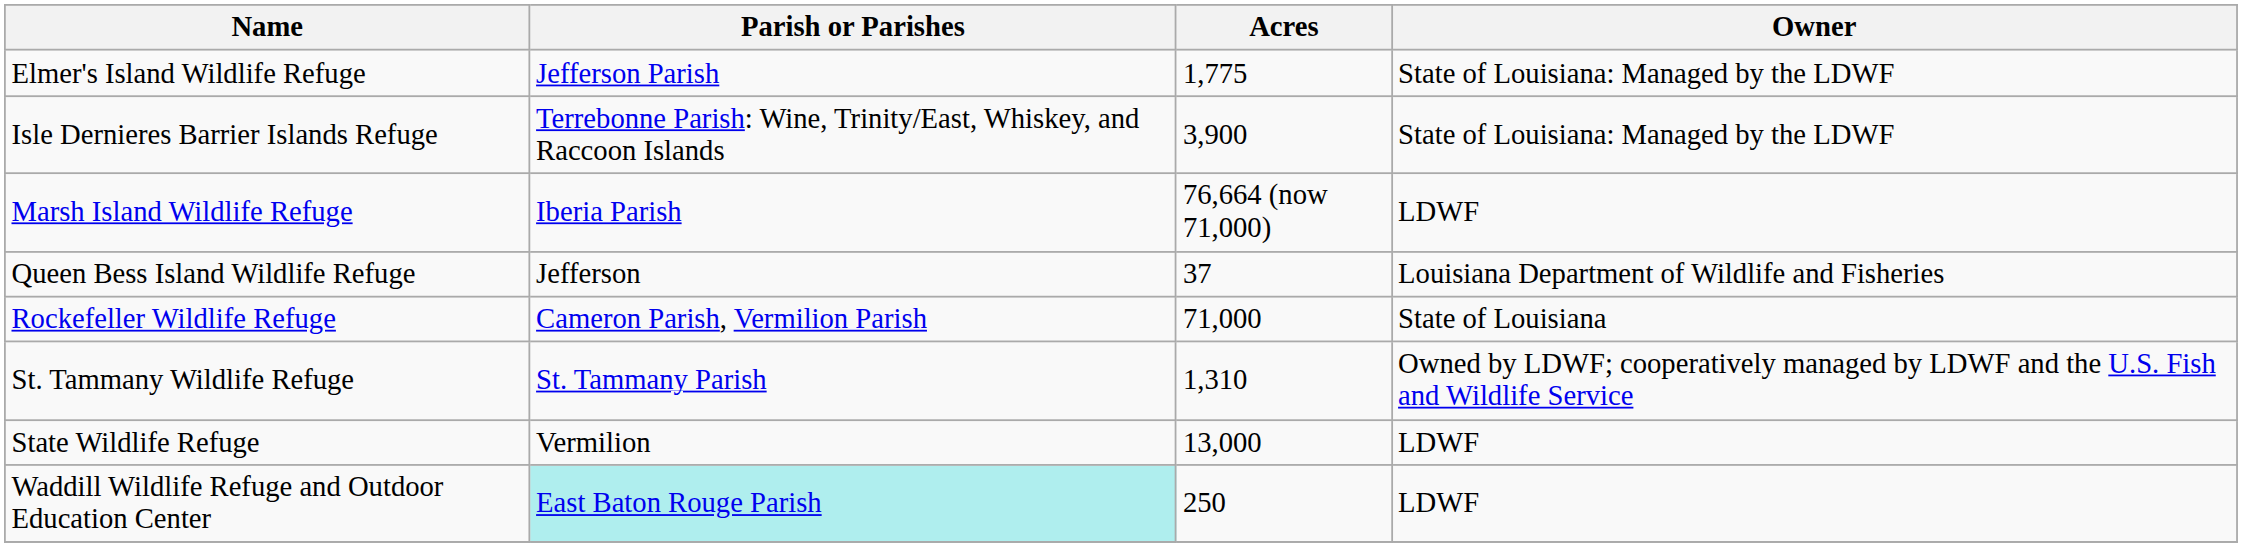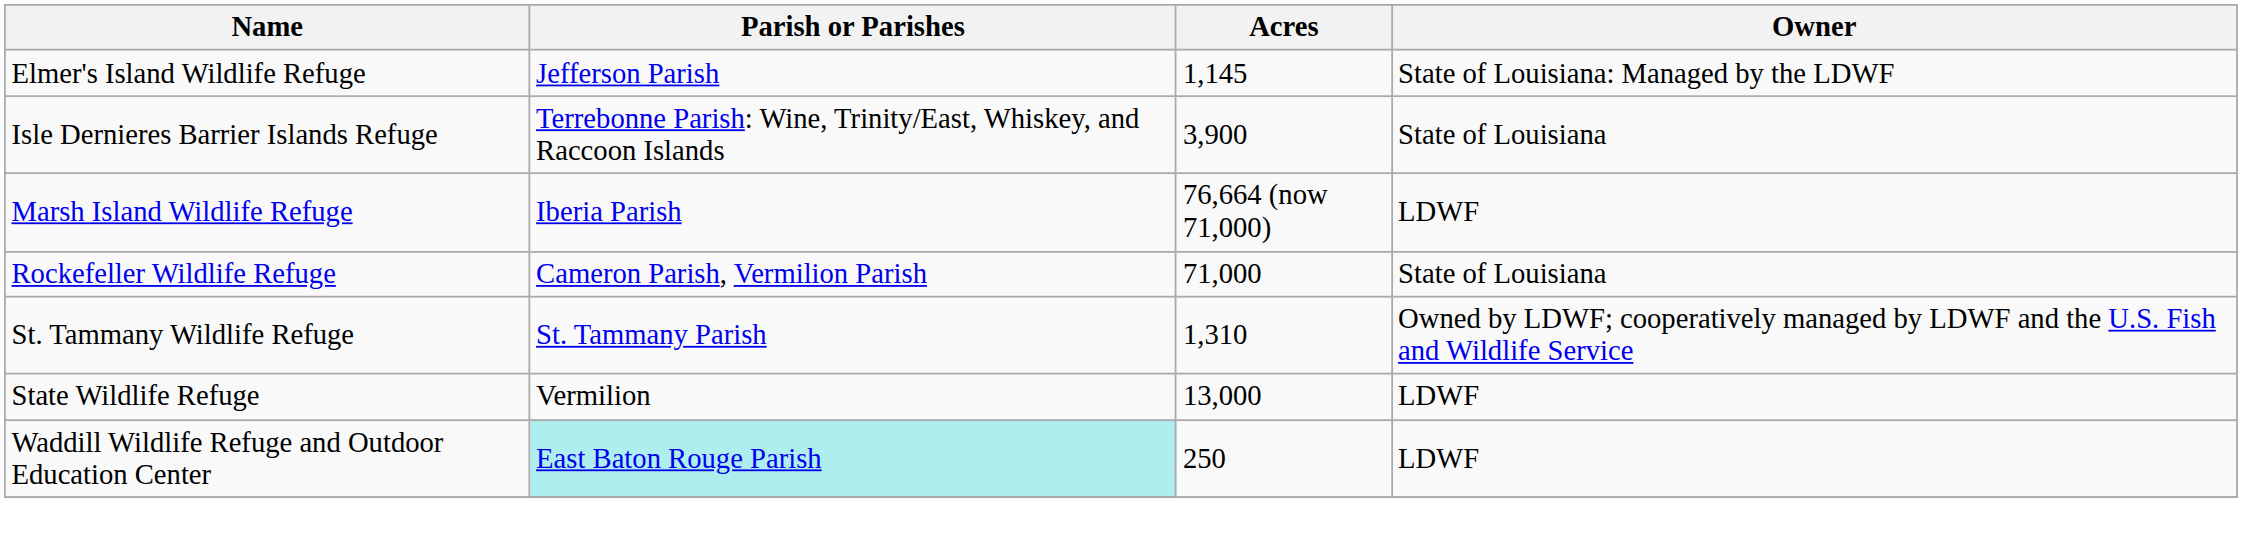Elmer's Island Wildlife Refuge | Acres: 1,775 -> 1,145
Isle Dernieres Barrier Islands Refuge | Owner: State of Louisiana: Managed by the LDWF -> State of Louisiana
- row: Queen Bess Island Wildlife Refuge | Jefferson | 37 | Louisiana Department of Wildlife and Fisheries
